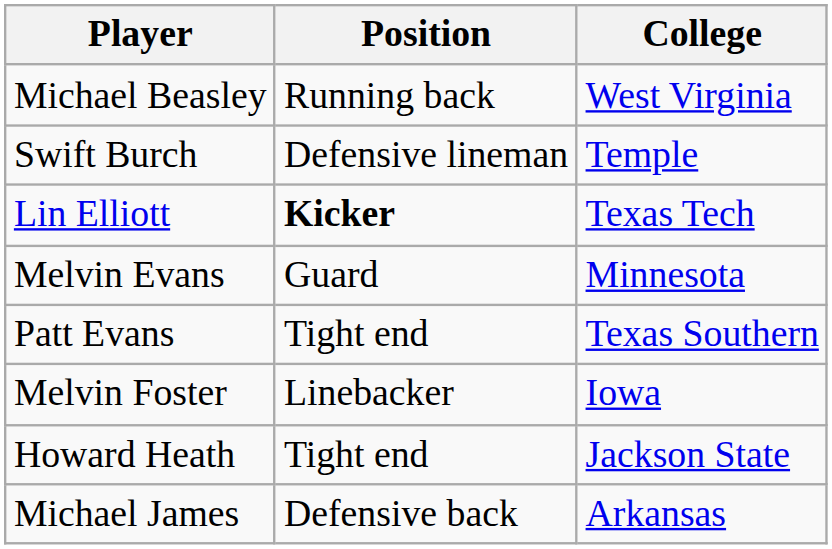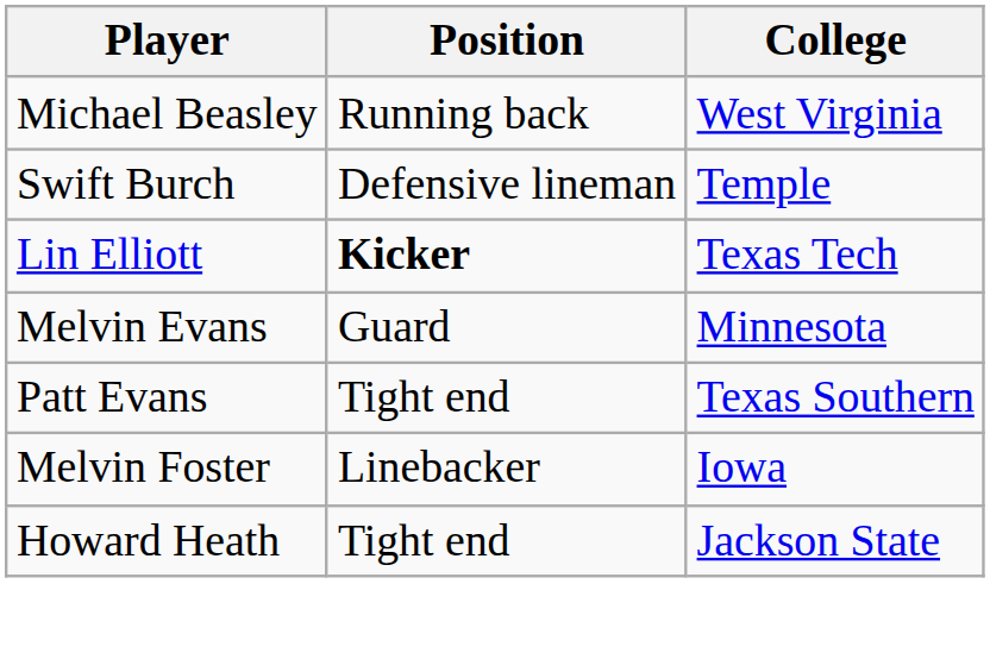- row: Michael James | Defensive back | Arkansas
